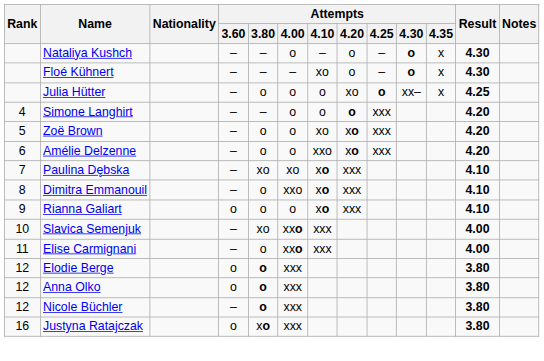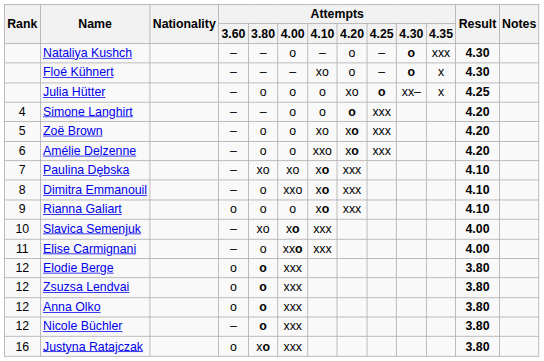Nataliya Kushch | Attempts / 4.35: x -> xxx
Slavica Semenjuk | Attempts / 4.00: xxo -> xo
+ row: 12 | Zsuzsa Lendvai | o | o | xxx | 3.80
